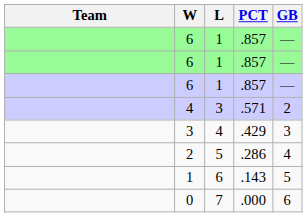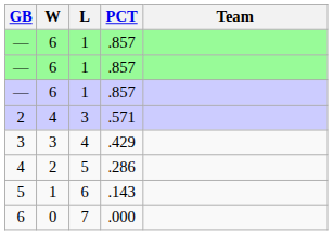columns swapped: Team <-> GB
